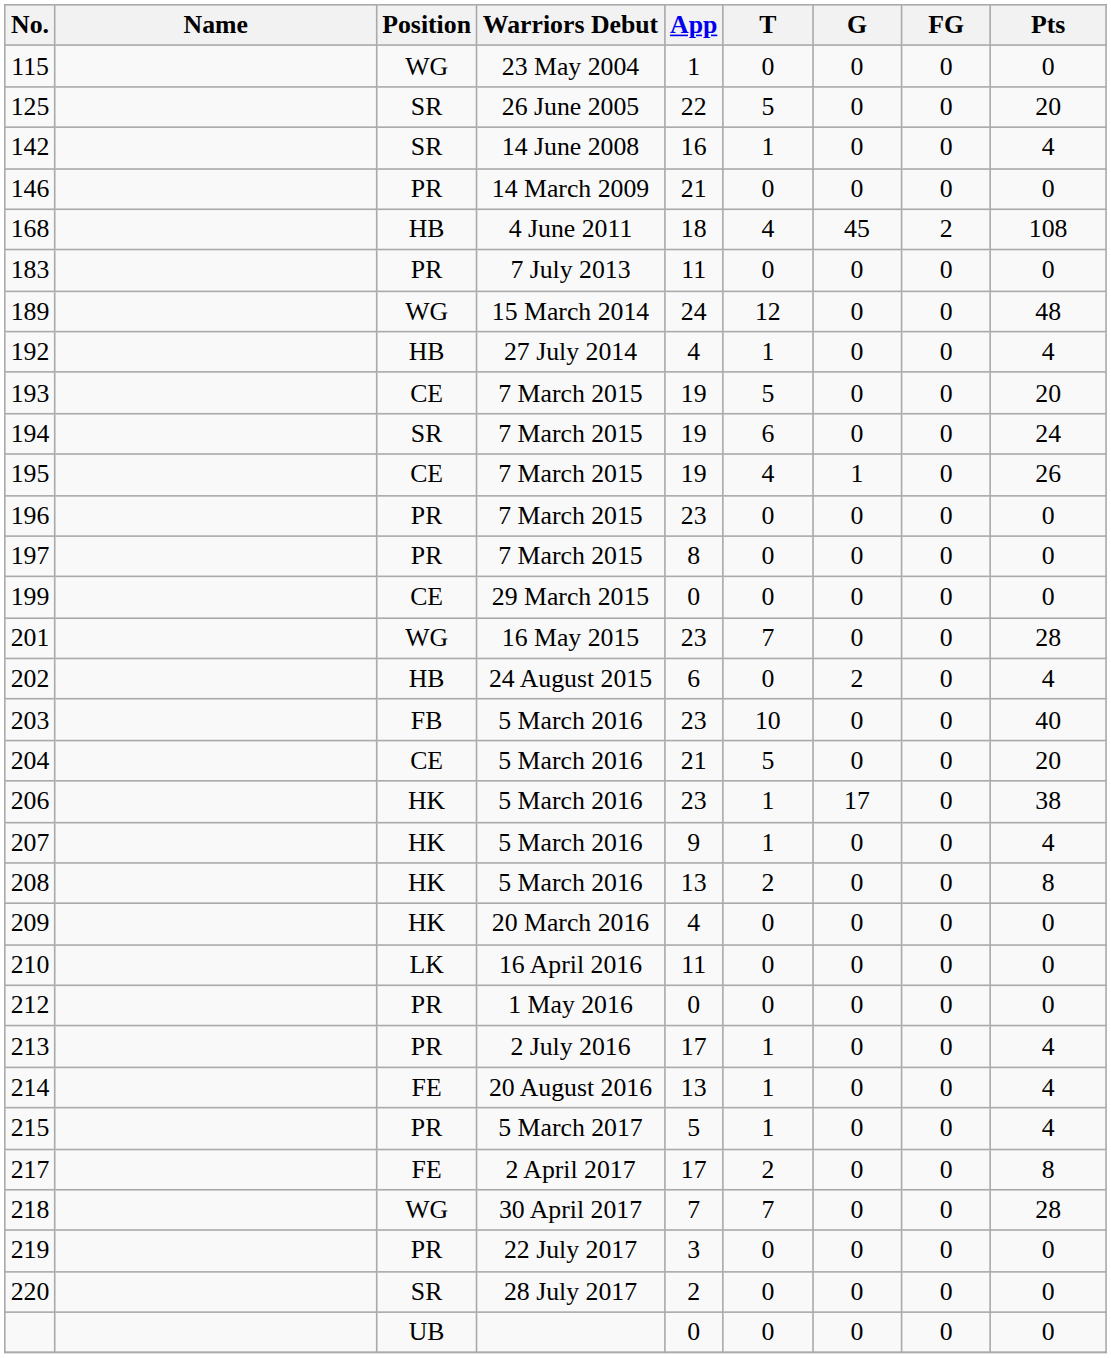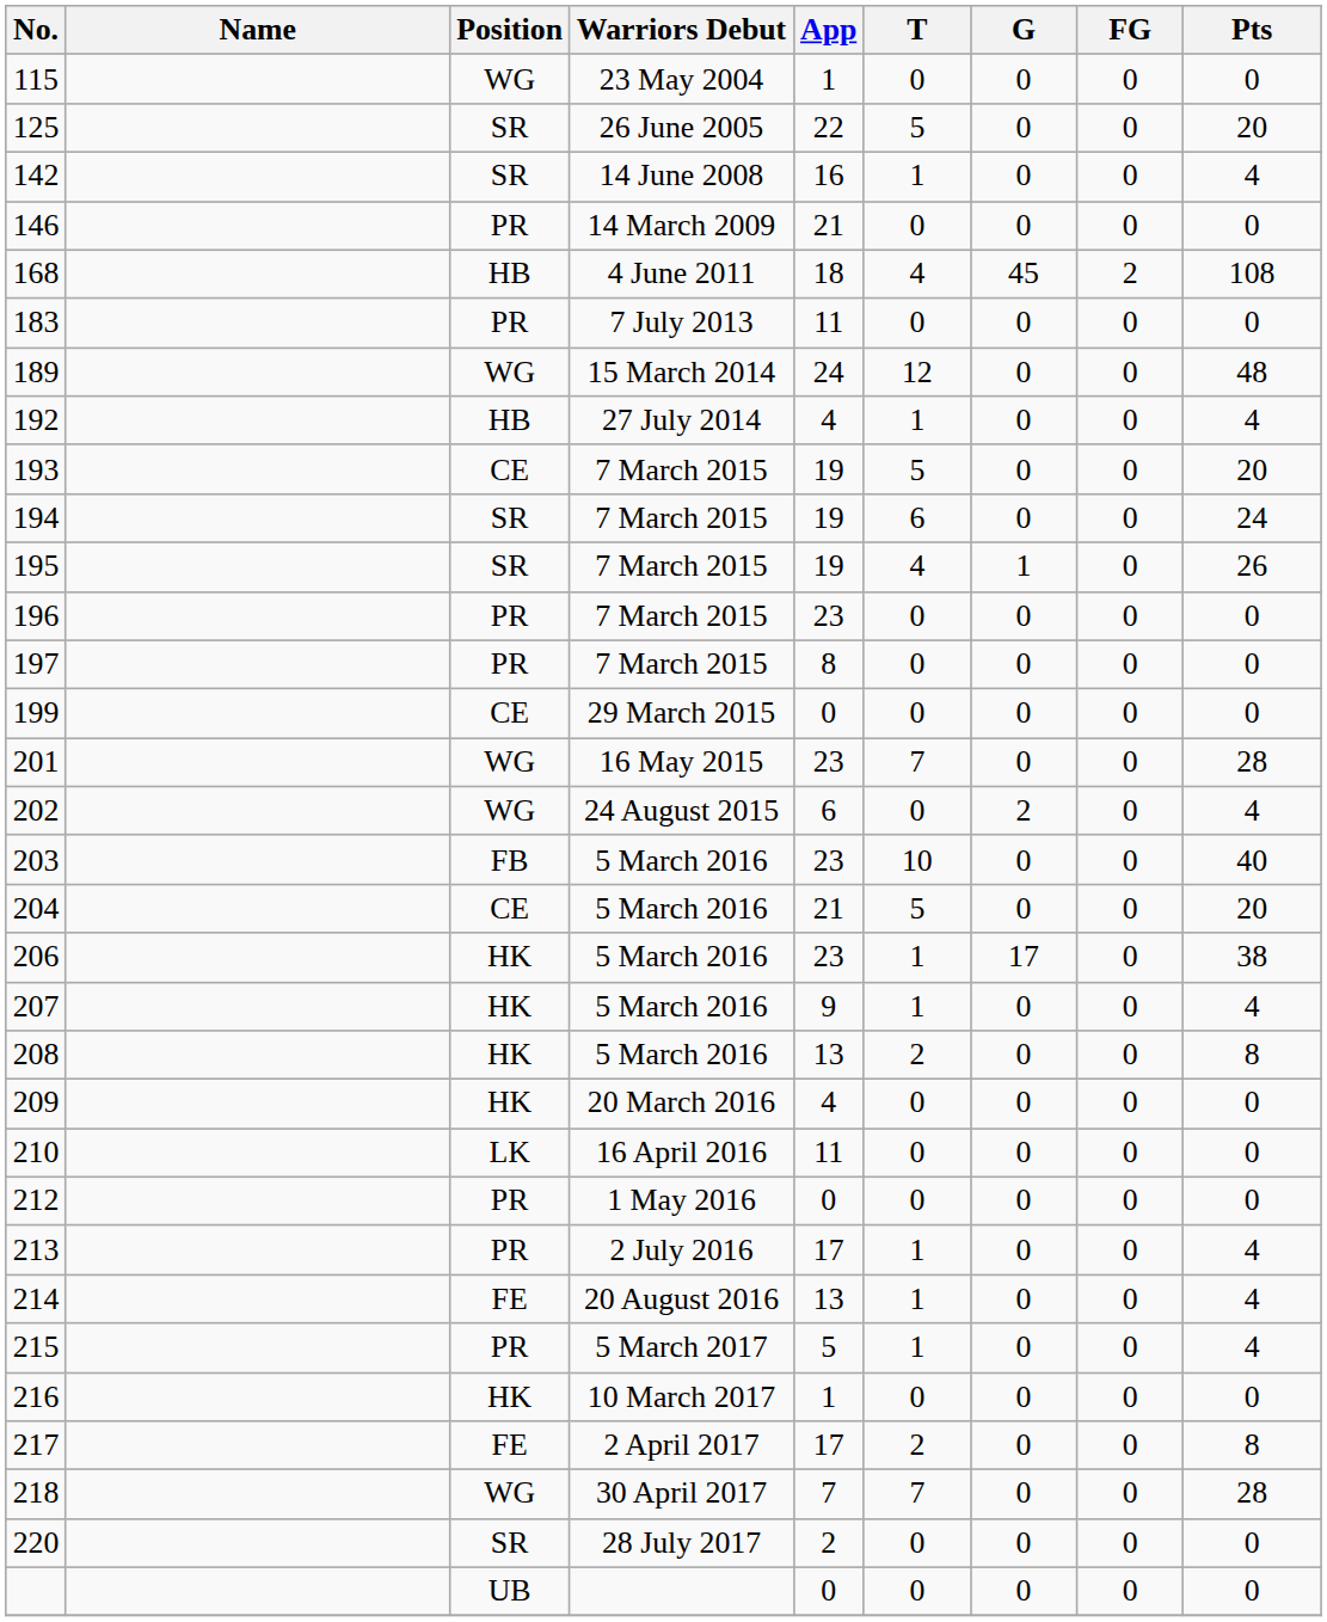195 | Position: CE -> SR
202 | Position: HB -> WG
+ row: 216 | HK | 10 March 2017 | 1 | 0 | 0 | 0 | 0
- row: 219 | PR | 22 July 2017 | 3 | 0 | 0 | 0 | 0
